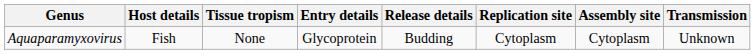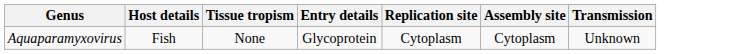- column: Release details | Budding
